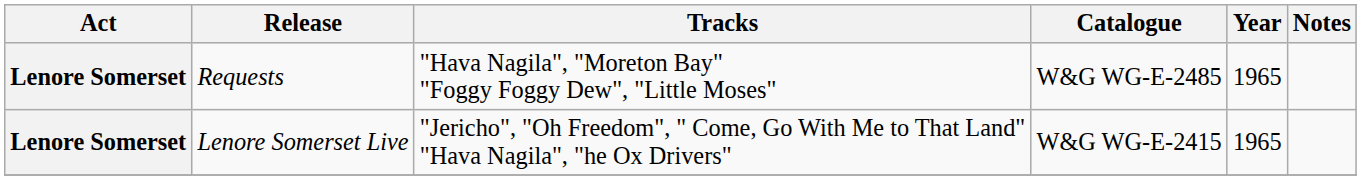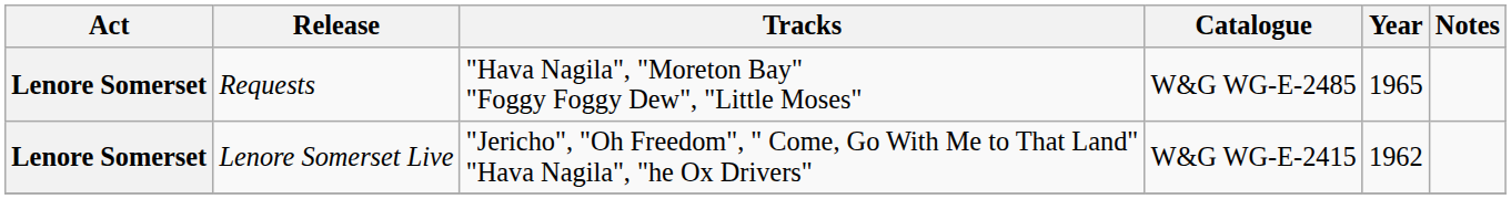Lenore Somerset Live | Year: 1965 -> 1962
